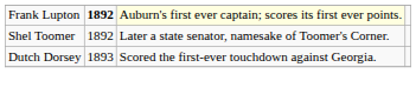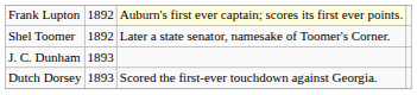Frank Lupton | column 2: bold -> normal
+ row: J. C. Dunham | 1893
